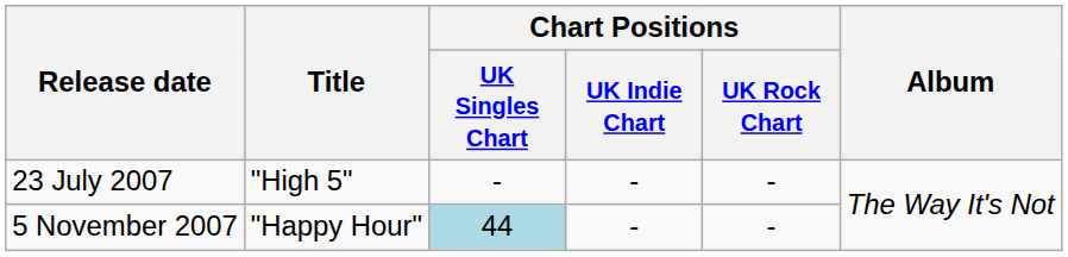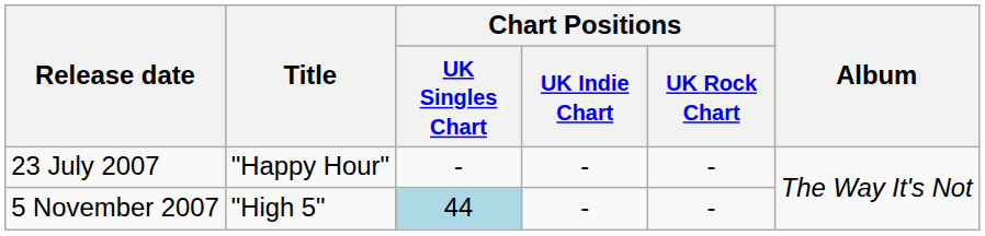23 July 2007 | Title: "High 5" -> "Happy Hour"
5 November 2007 | Title: "Happy Hour" -> "High 5"
